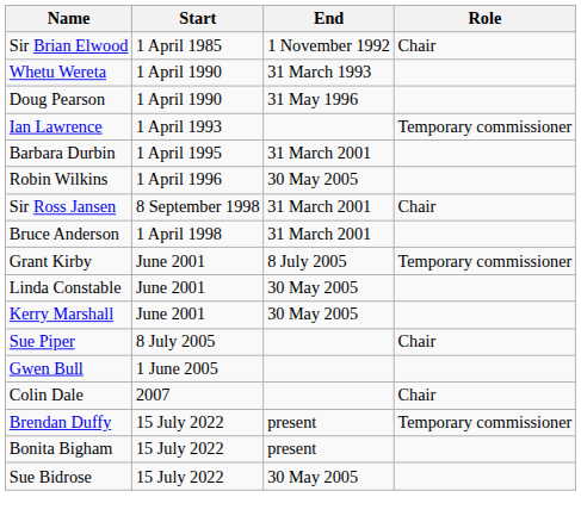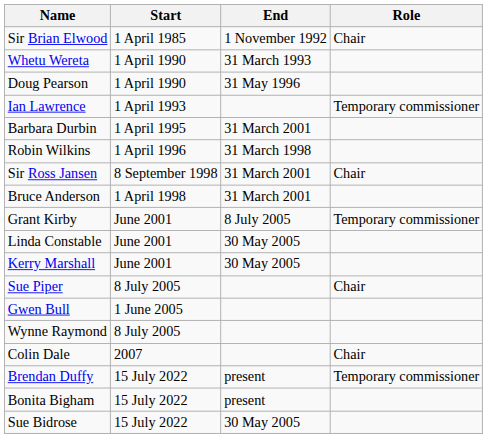Robin Wilkins | End: 30 May 2005 -> 31 March 1998
+ row: Wynne Raymond | 8 July 2005
